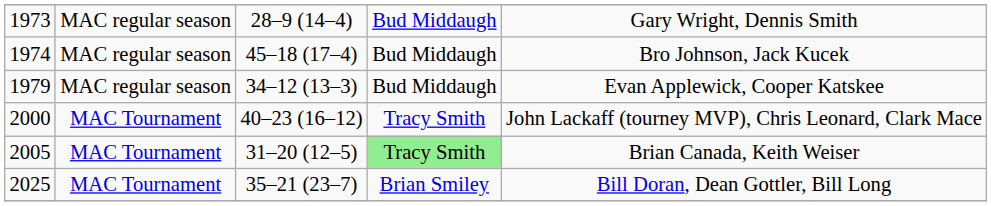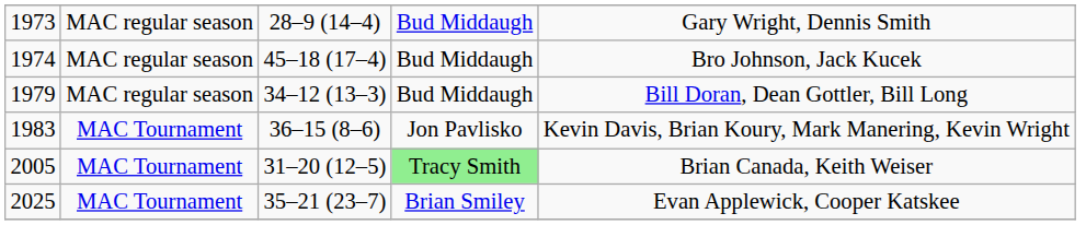1979 | column 5: Evan Applewick, Cooper Katskee -> Bill Doran, Dean Gottler, Bill Long
+ row: 1983 | MAC Tournament | 36–15 (8–6) | Jon Pavlisko | Kevin Davis, Brian Koury, Mark Manering, Kevin Wright
- row: 2000 | MAC Tournament | 40–23 (16–12) | Tracy Smith | John Lackaff (tourney MVP), Chris Leonard, Clark Mace
2025 | column 5: Bill Doran, Dean Gottler, Bill Long -> Evan Applewick, Cooper Katskee
